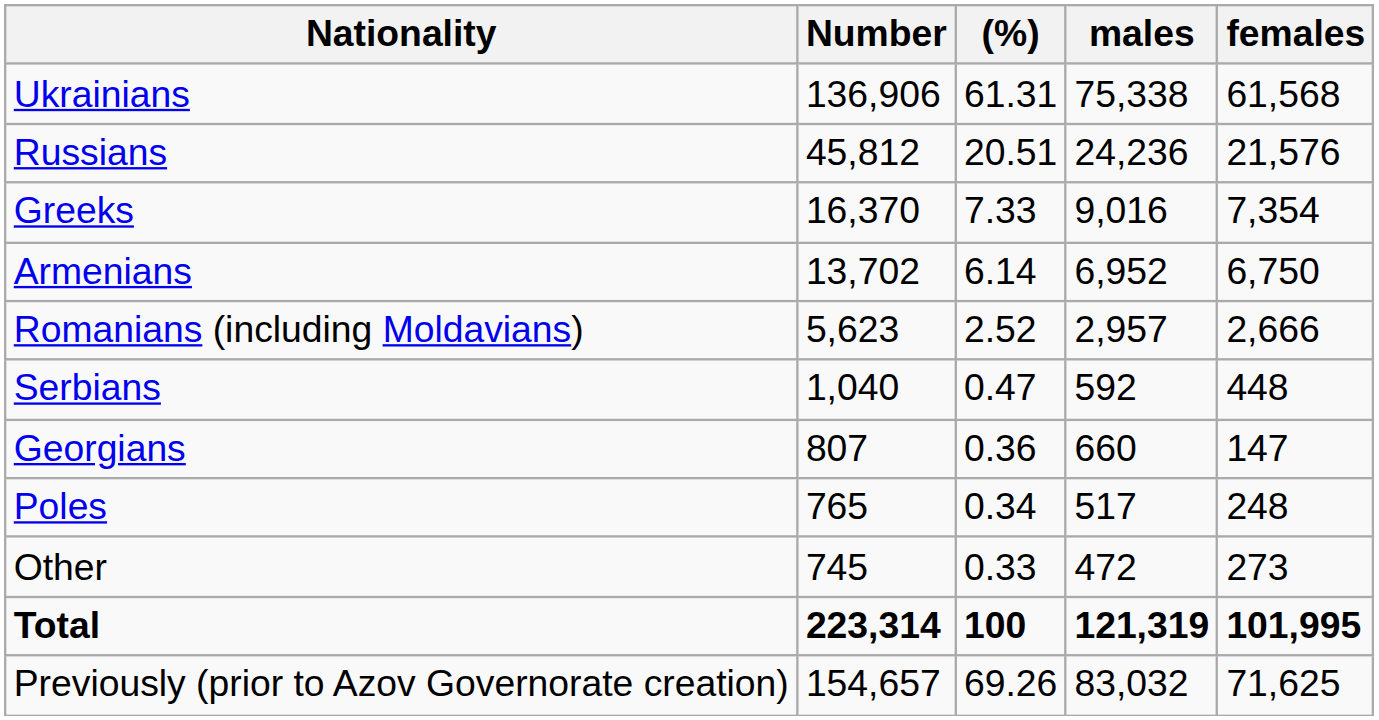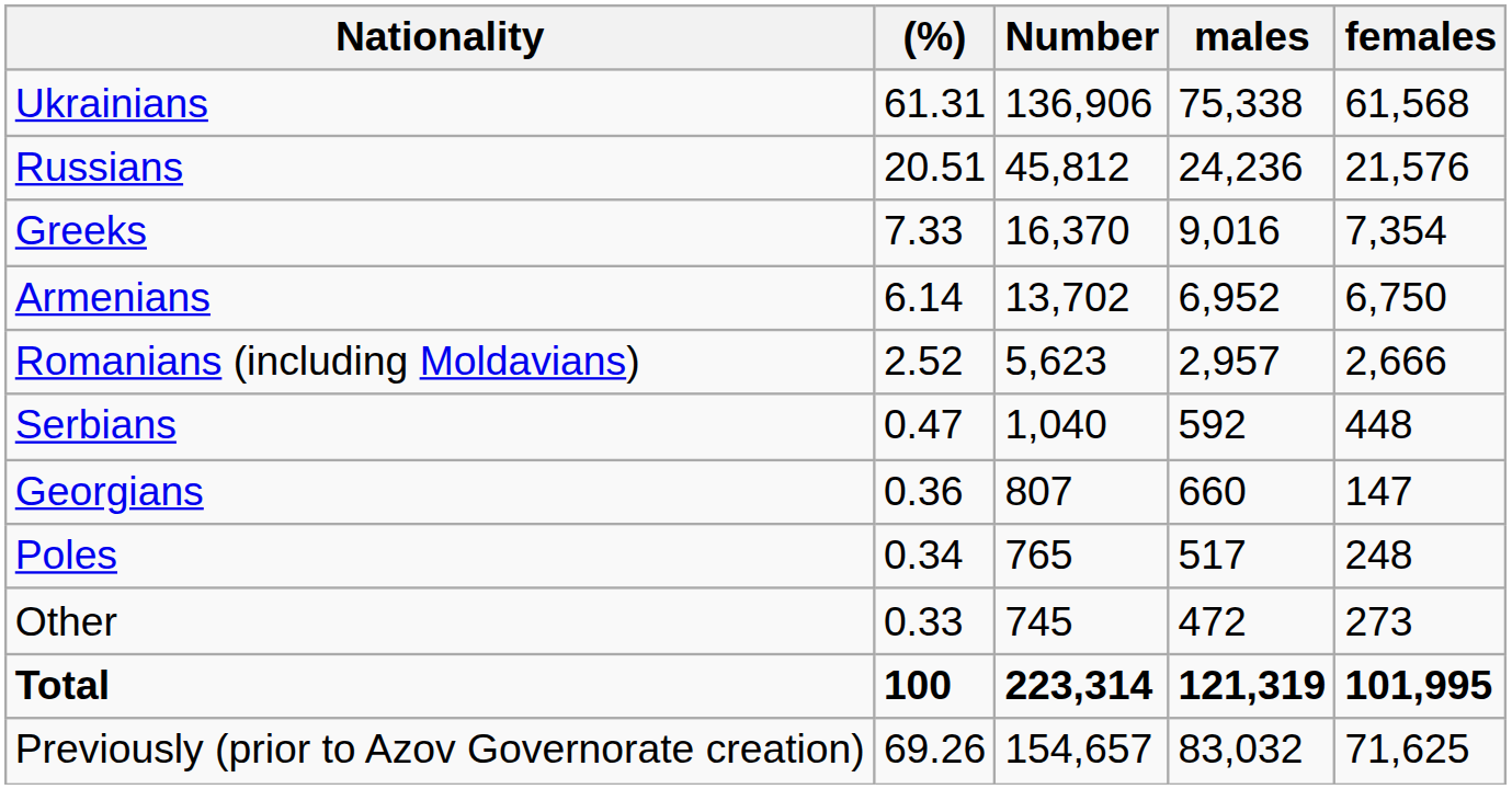columns swapped: Number <-> (%)
